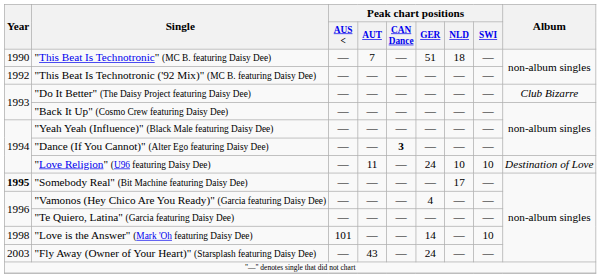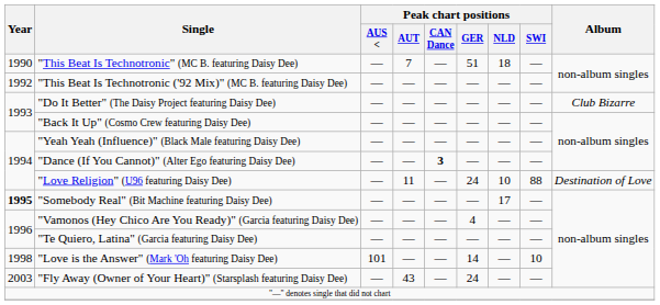"Love Religion" (U96 featuring Daisy Dee) | Peak chart positions / SWI: 10 -> 88
